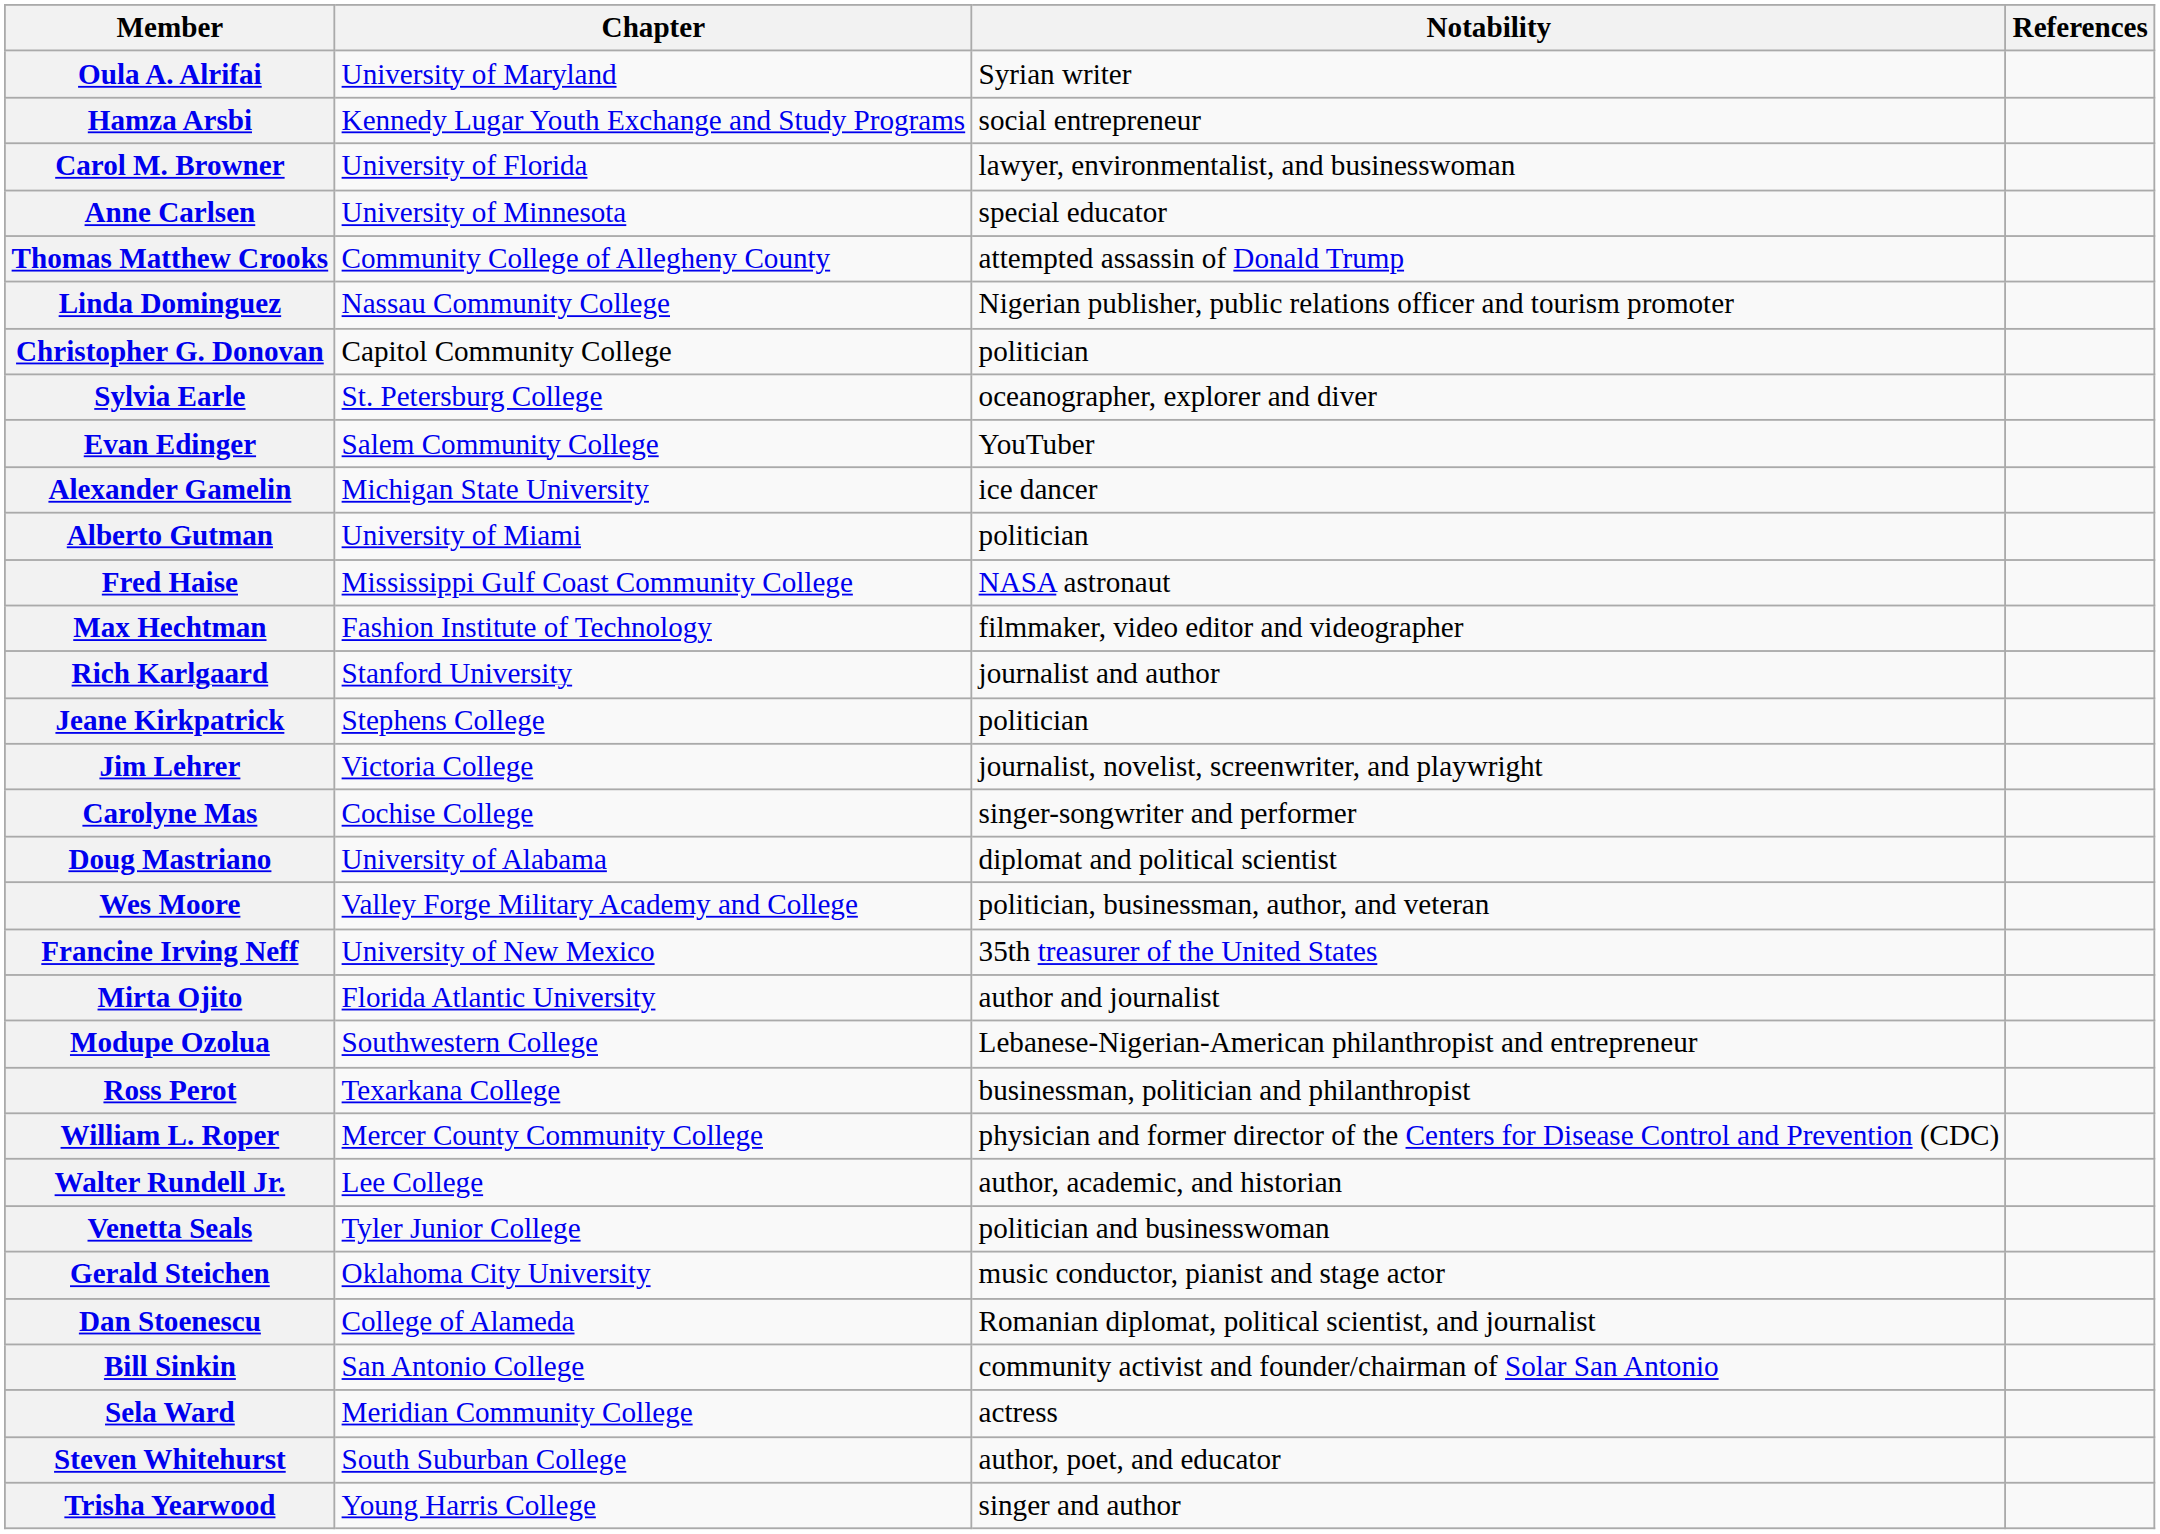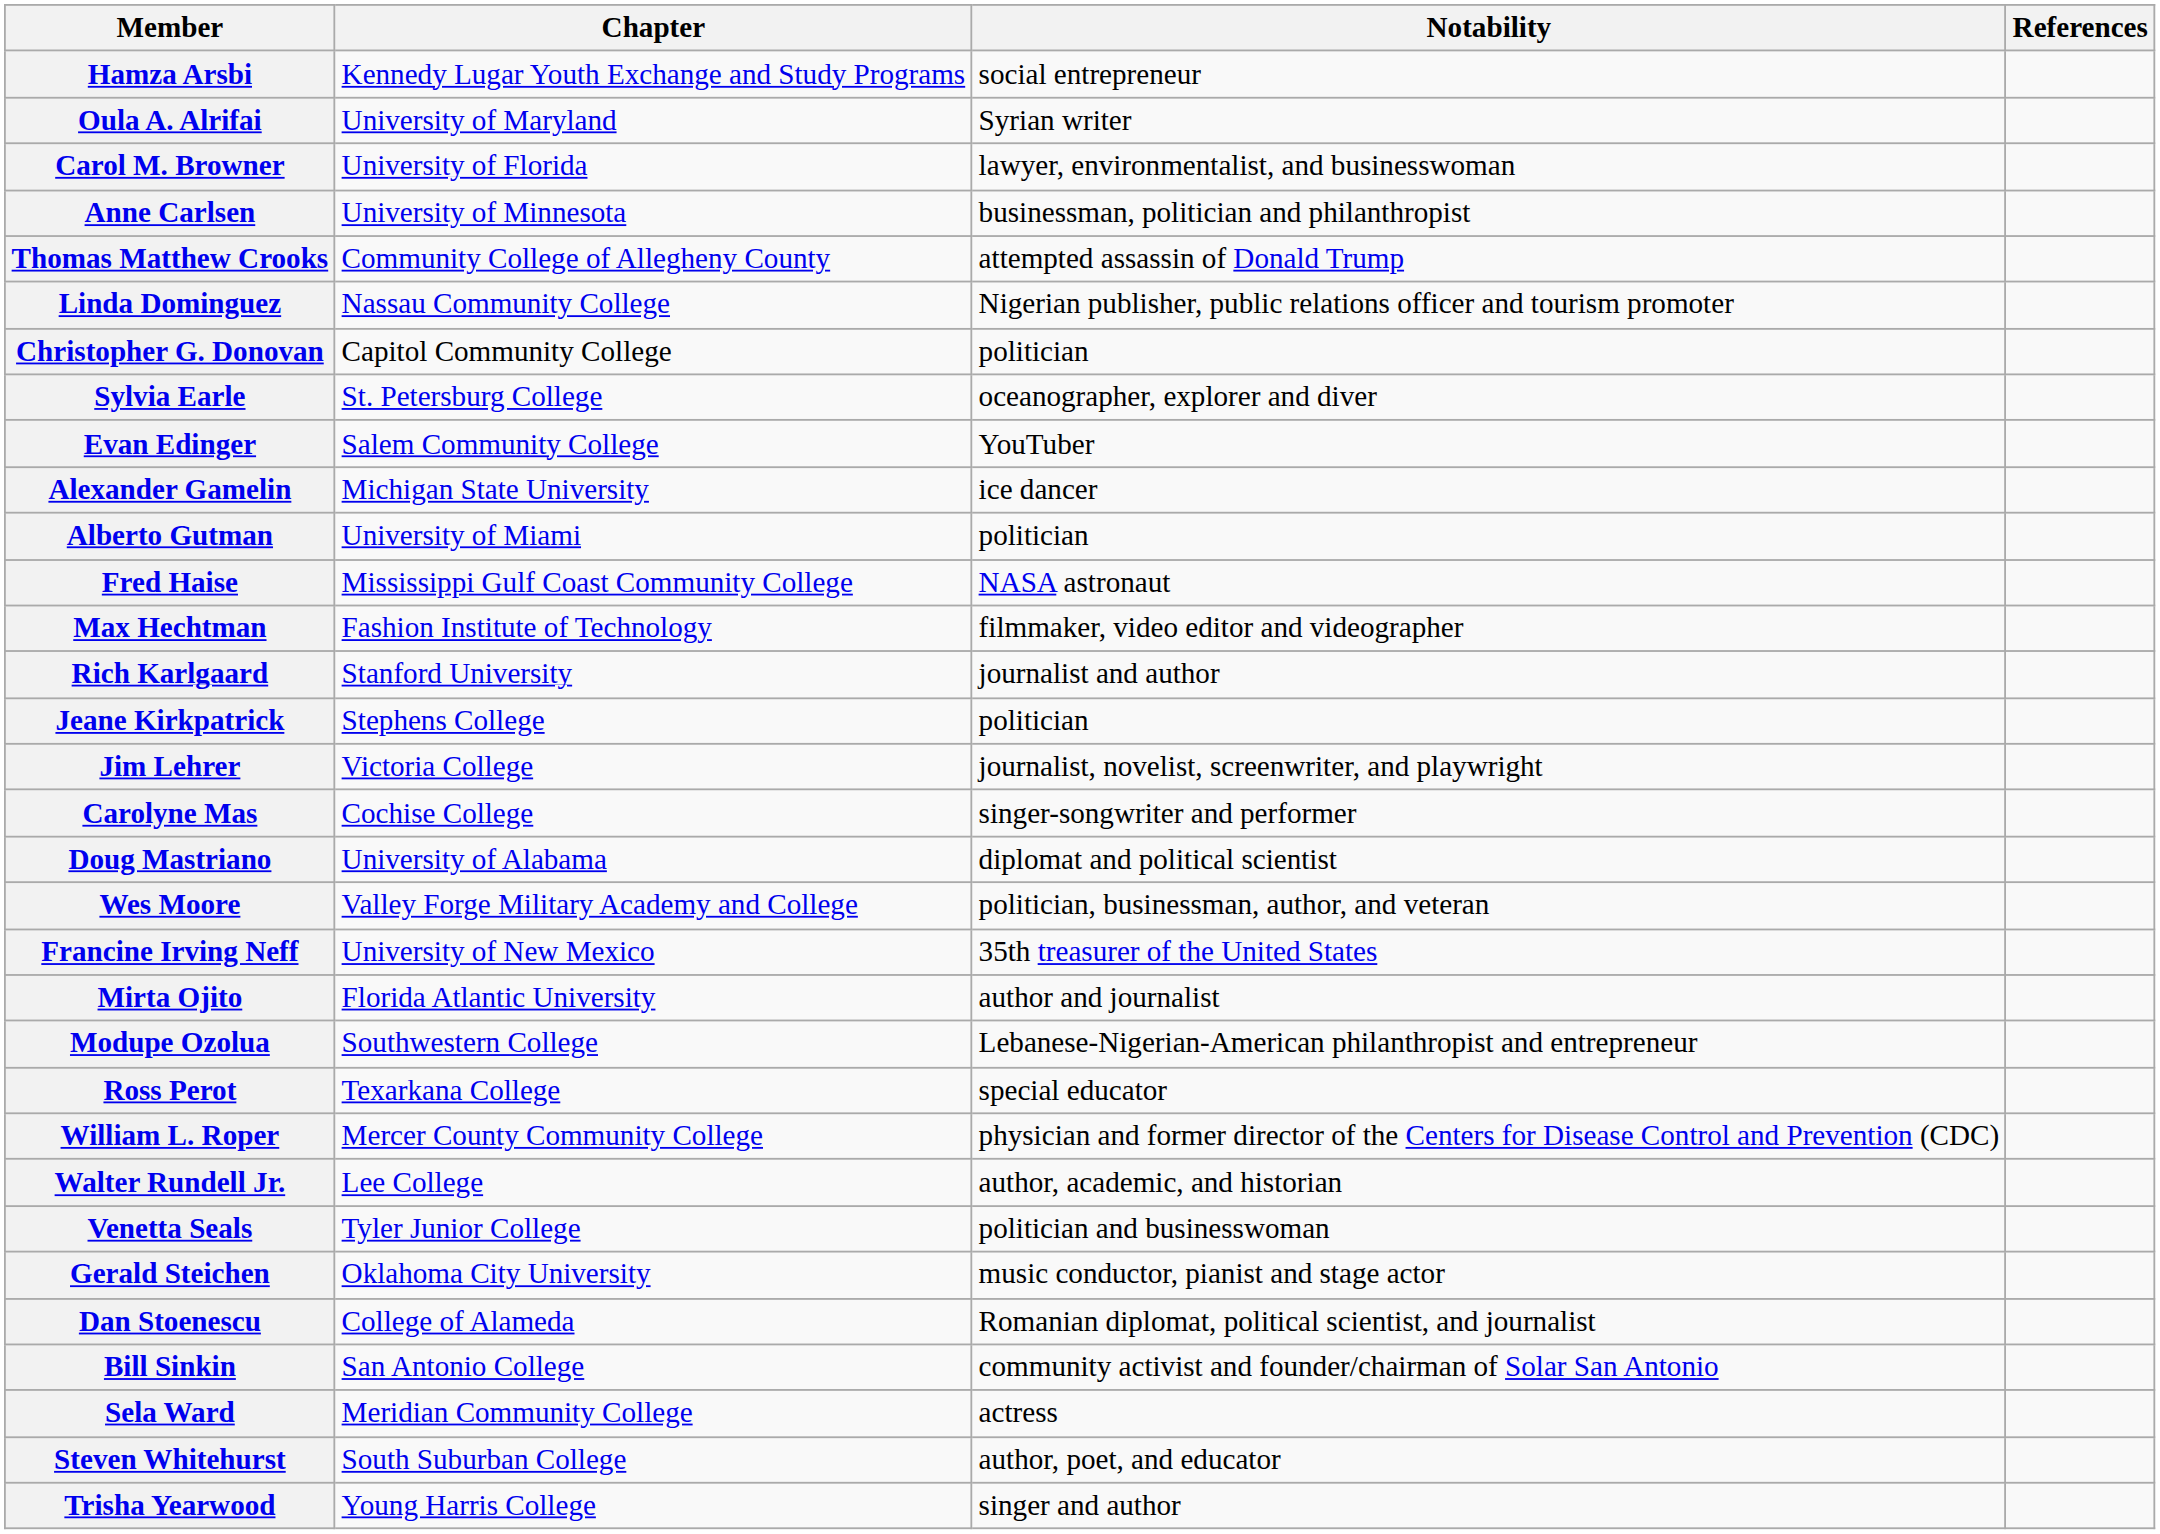rows swapped: Oula A. Alrifai <-> Hamza Arsbi
Anne Carlsen | Notability: special educator -> businessman, politician and philanthropist
Ross Perot | Notability: businessman, politician and philanthropist -> special educator
